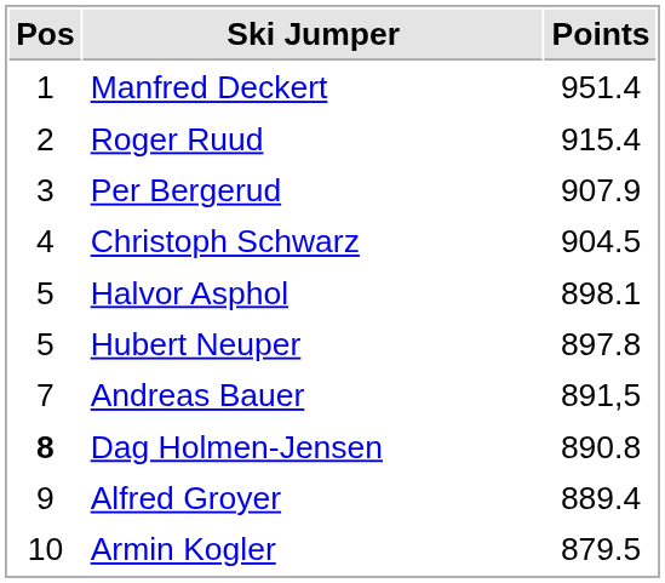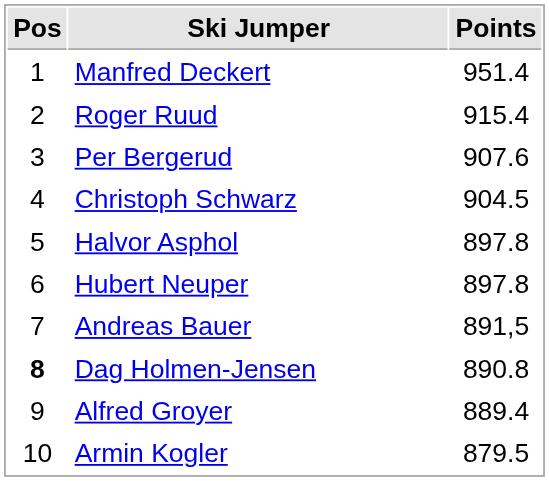Per Bergerud | Points: 907.9 -> 907.6
Halvor Asphol | Points: 898.1 -> 897.8
Hubert Neuper | Pos: 5 -> 6
